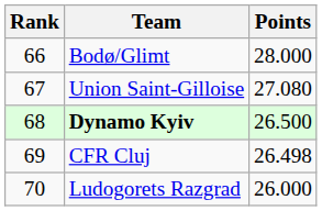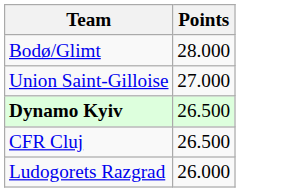- column: Rank | 66 | 67 | 68 | 69 | 70
Union Saint-Gilloise | Points: 27.080 -> 27.000
CFR Cluj | Points: 26.498 -> 26.500
